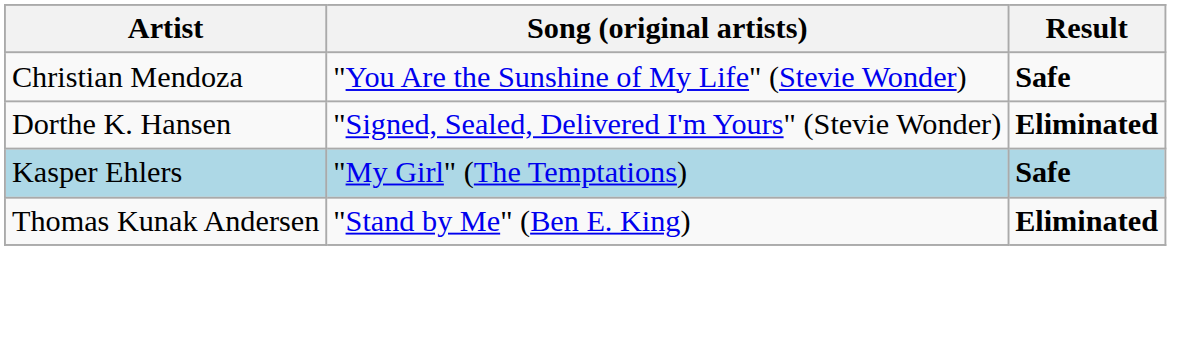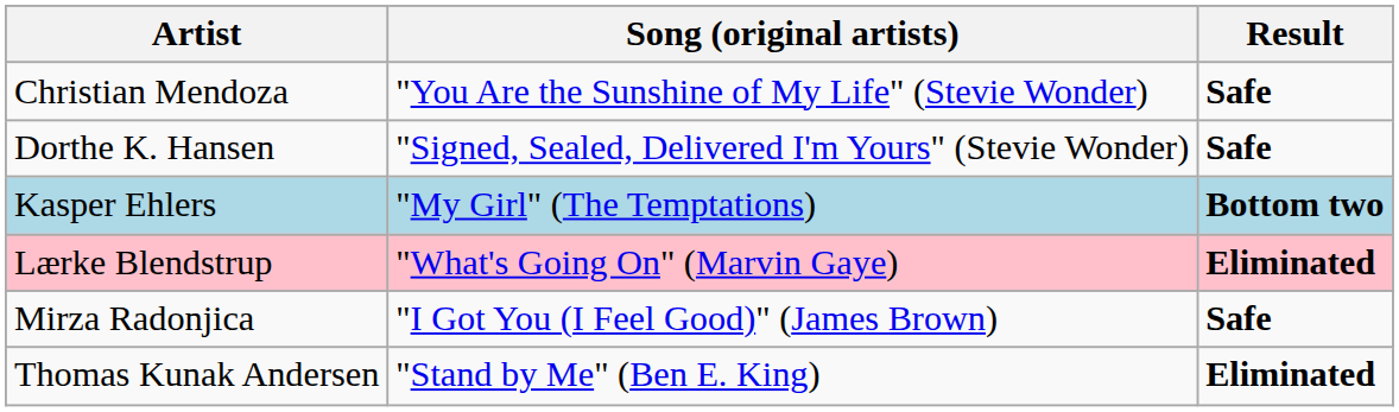Dorthe K. Hansen | Result: Eliminated -> Safe
Kasper Ehlers | Result: Safe -> Bottom two
+ row: Lærke Blendstrup | "What's Going On" (Marvin Gaye) | Eliminated
+ row: Mirza Radonjica | "I Got You (I Feel Good)" (James Brown) | Safe
